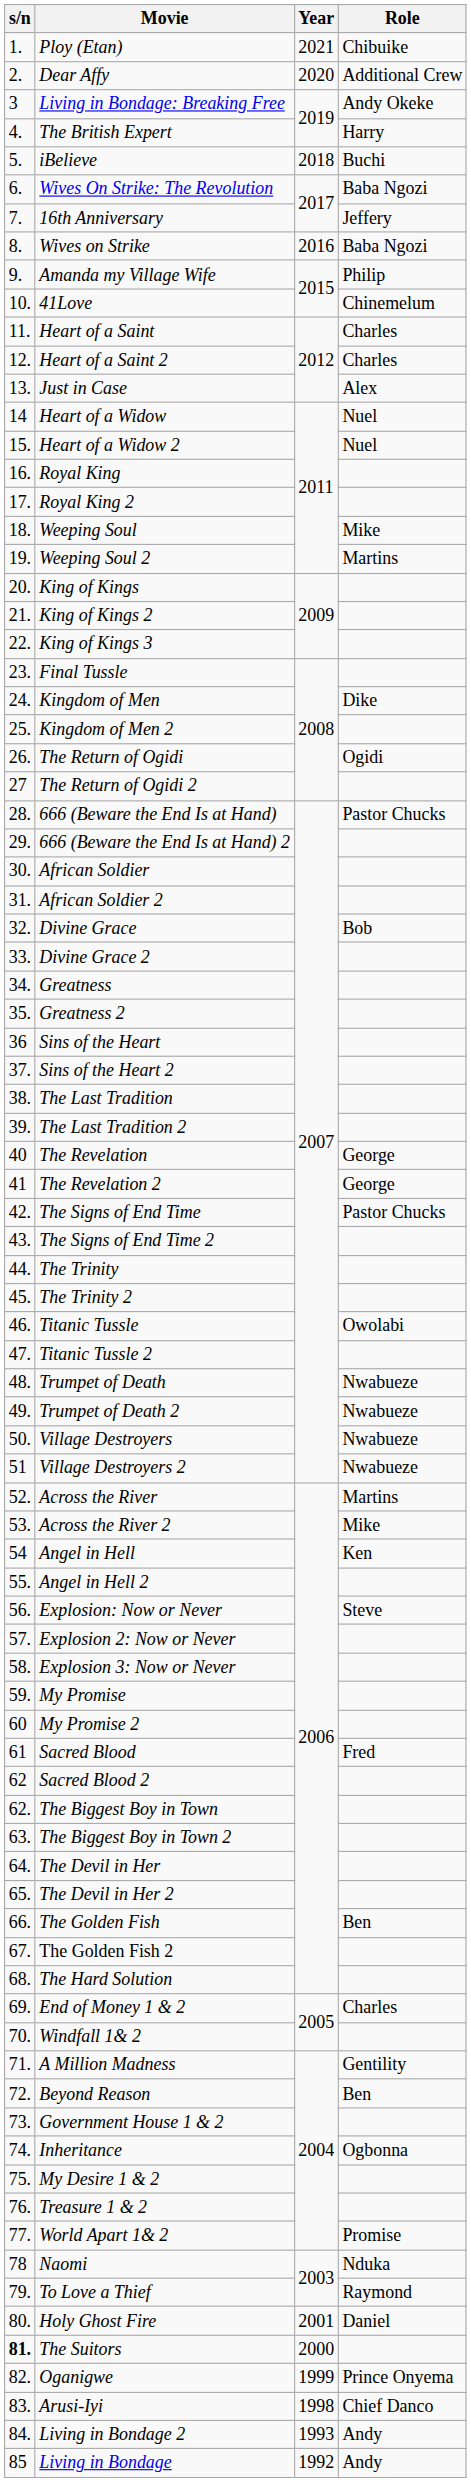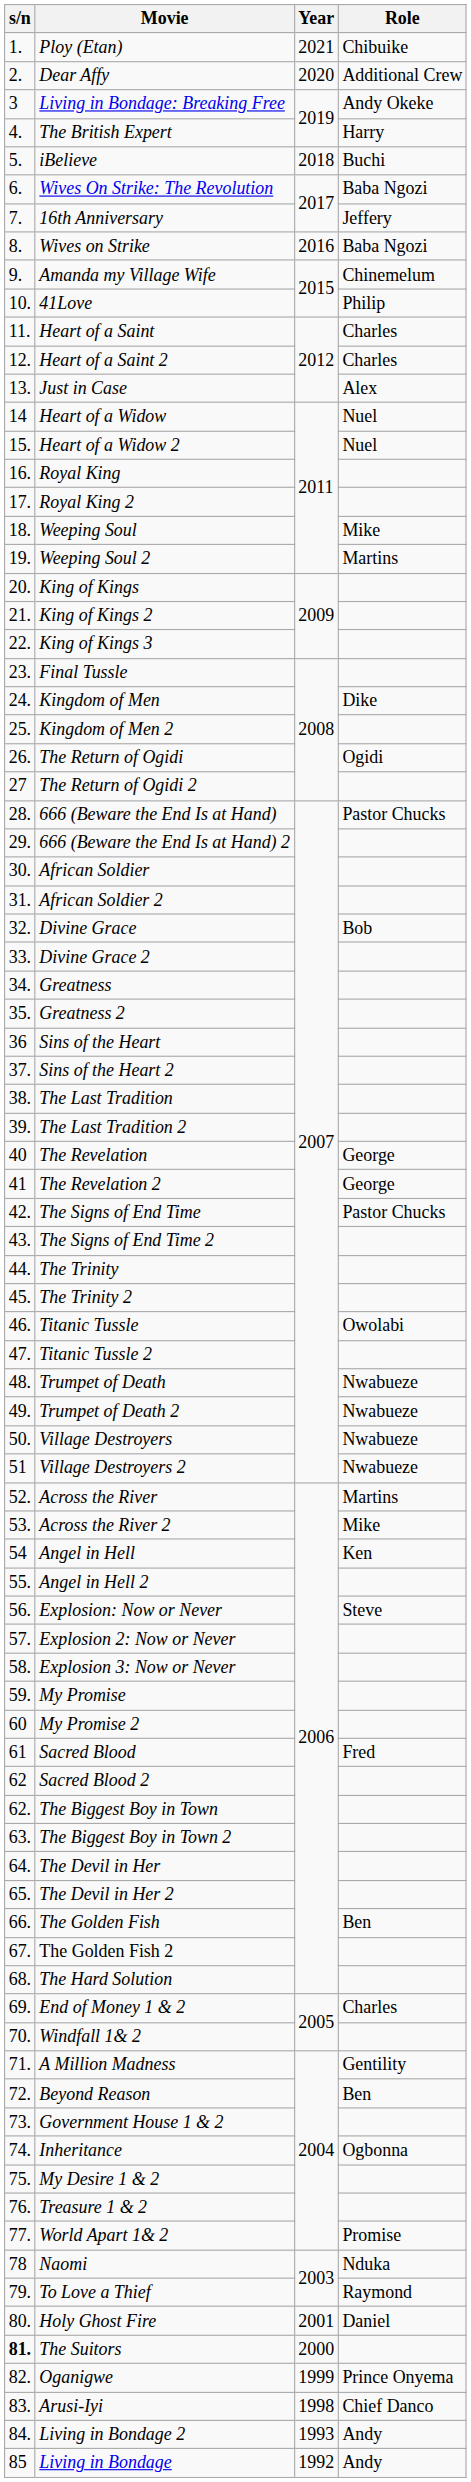Amanda my Village Wife | Role: Philip -> Chinemelum
41Love | Role: Chinemelum -> Philip
